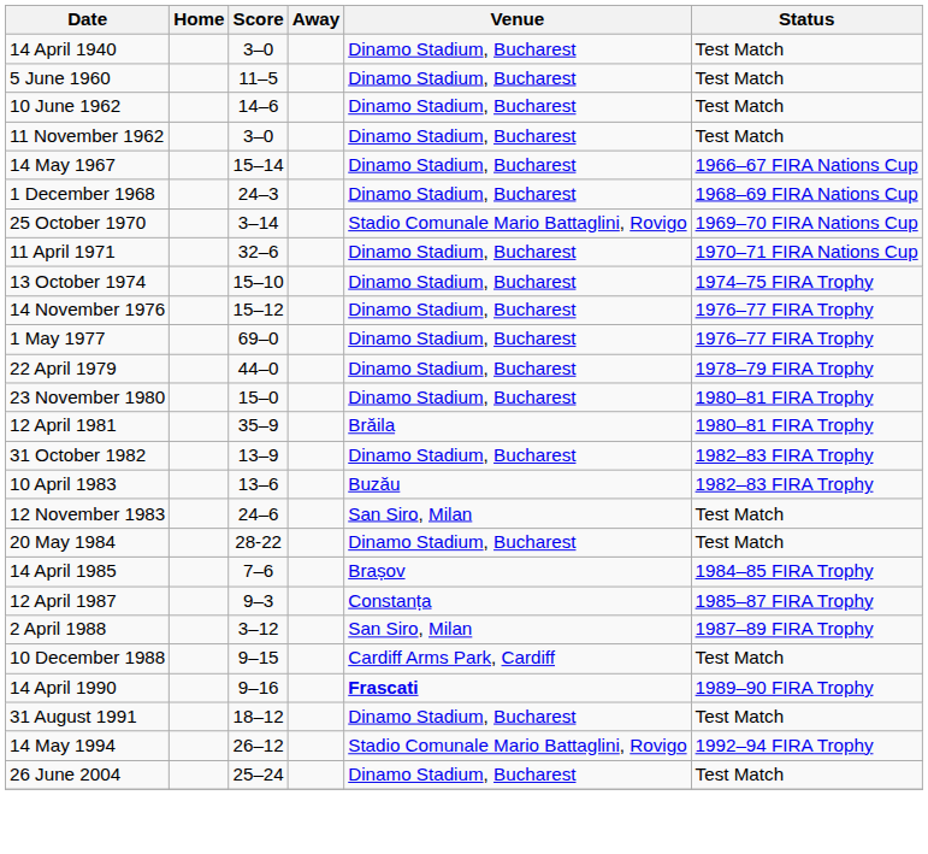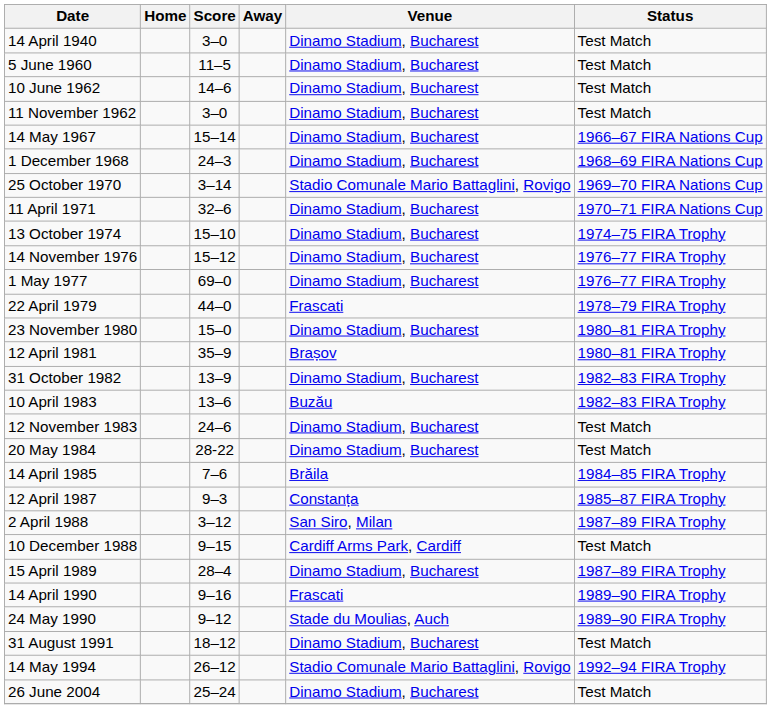22 April 1979 | Venue: Dinamo Stadium, Bucharest -> Frascati
12 April 1981 | Venue: Brăila -> Brașov
12 November 1983 | Venue: San Siro, Milan -> Dinamo Stadium, Bucharest
14 April 1985 | Venue: Brașov -> Brăila
+ row: 15 April 1989 | 28–4 | Dinamo Stadium, Bucharest | 1987–89 FIRA Trophy
14 April 1990 | Venue: bold -> normal
+ row: 24 May 1990 | 9–12 | Stade du Moulias, Auch | 1989–90 FIRA Trophy
